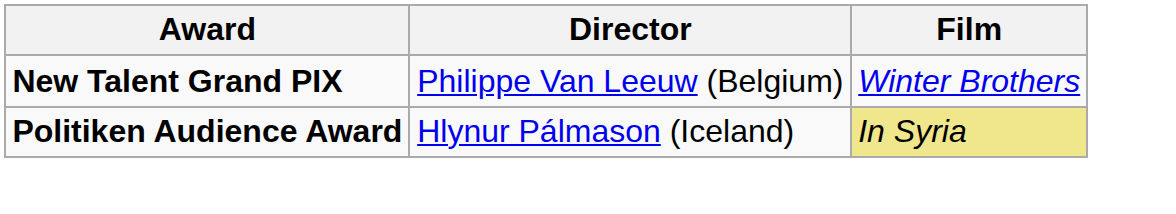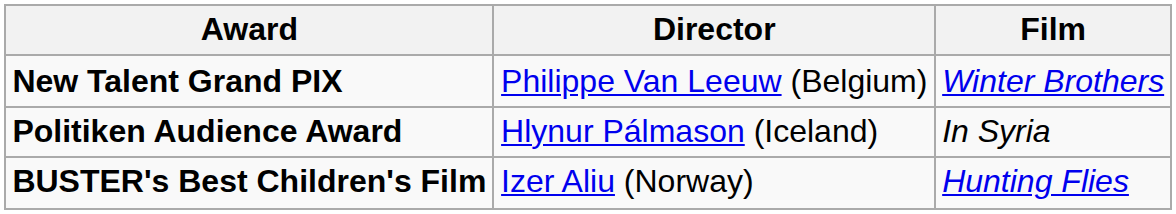Politiken Audience Award | Film: khaki background -> no background
+ row: BUSTER's Best Children's Film | Izer Aliu (Norway) | Hunting Flies
